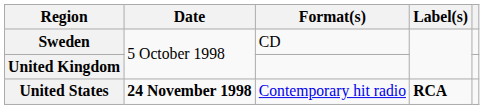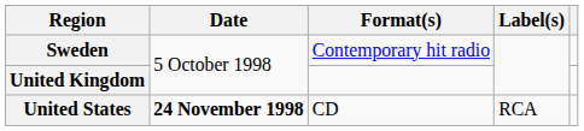Sweden | Format(s): CD -> Contemporary hit radio
United States | Format(s): Contemporary hit radio -> CD
United States | Label(s): bold -> normal
